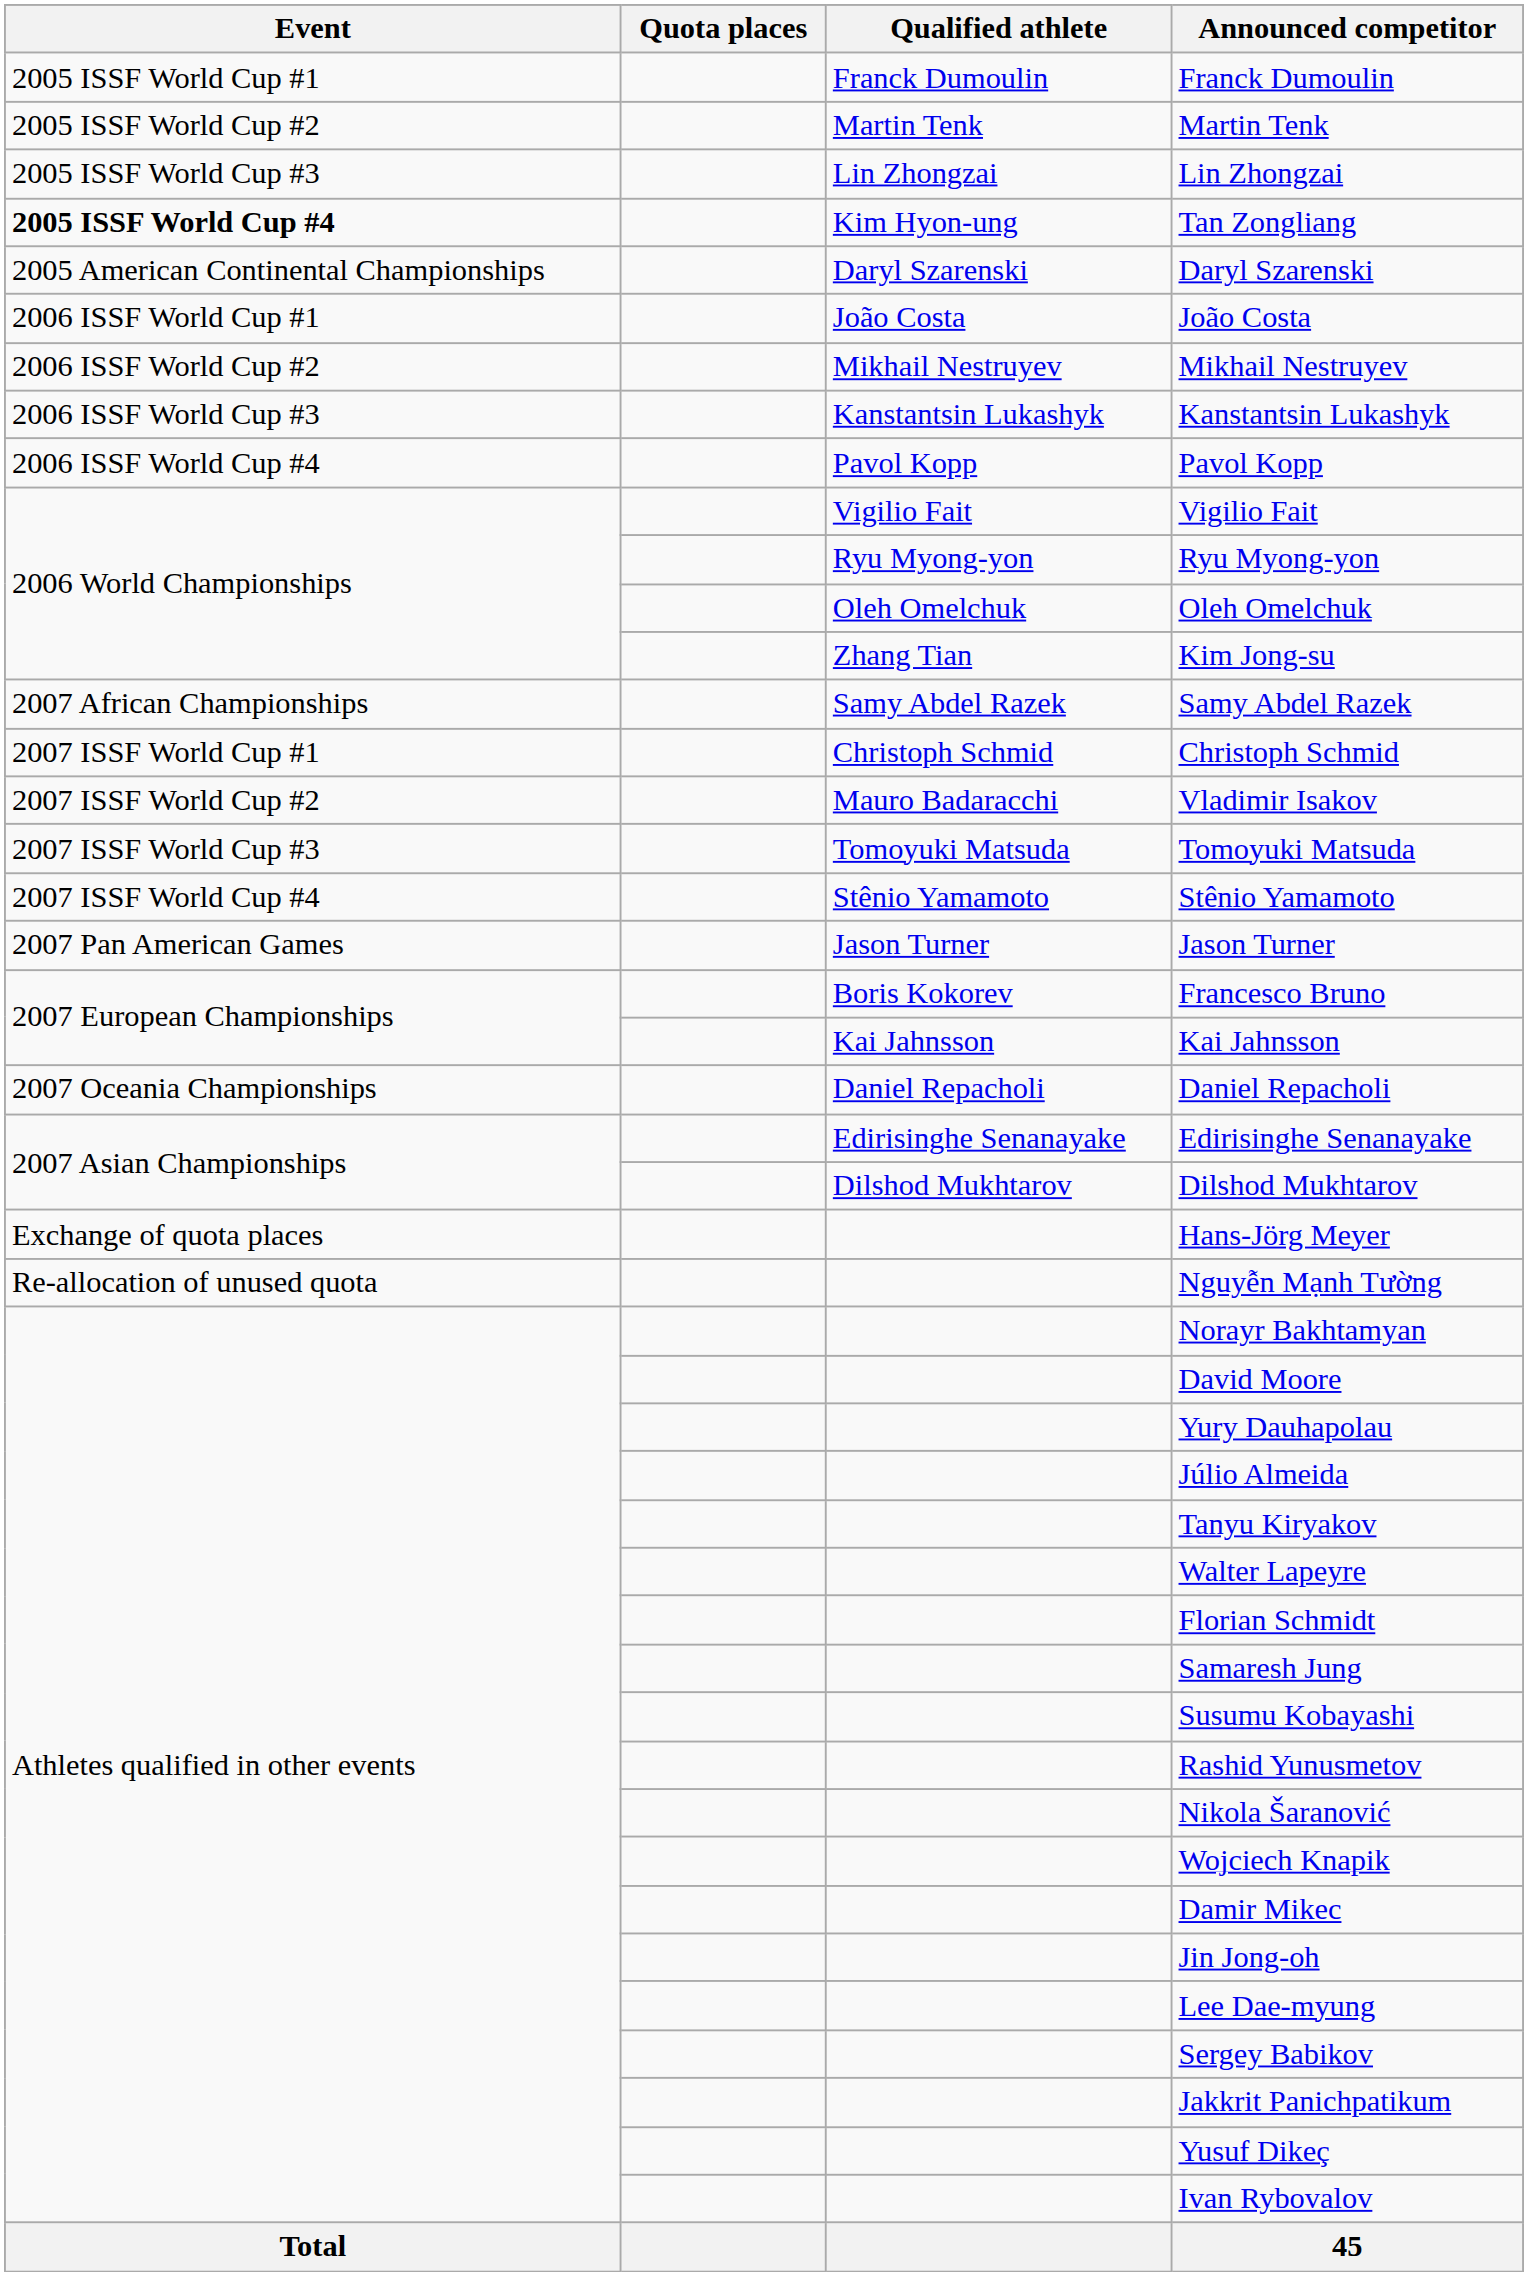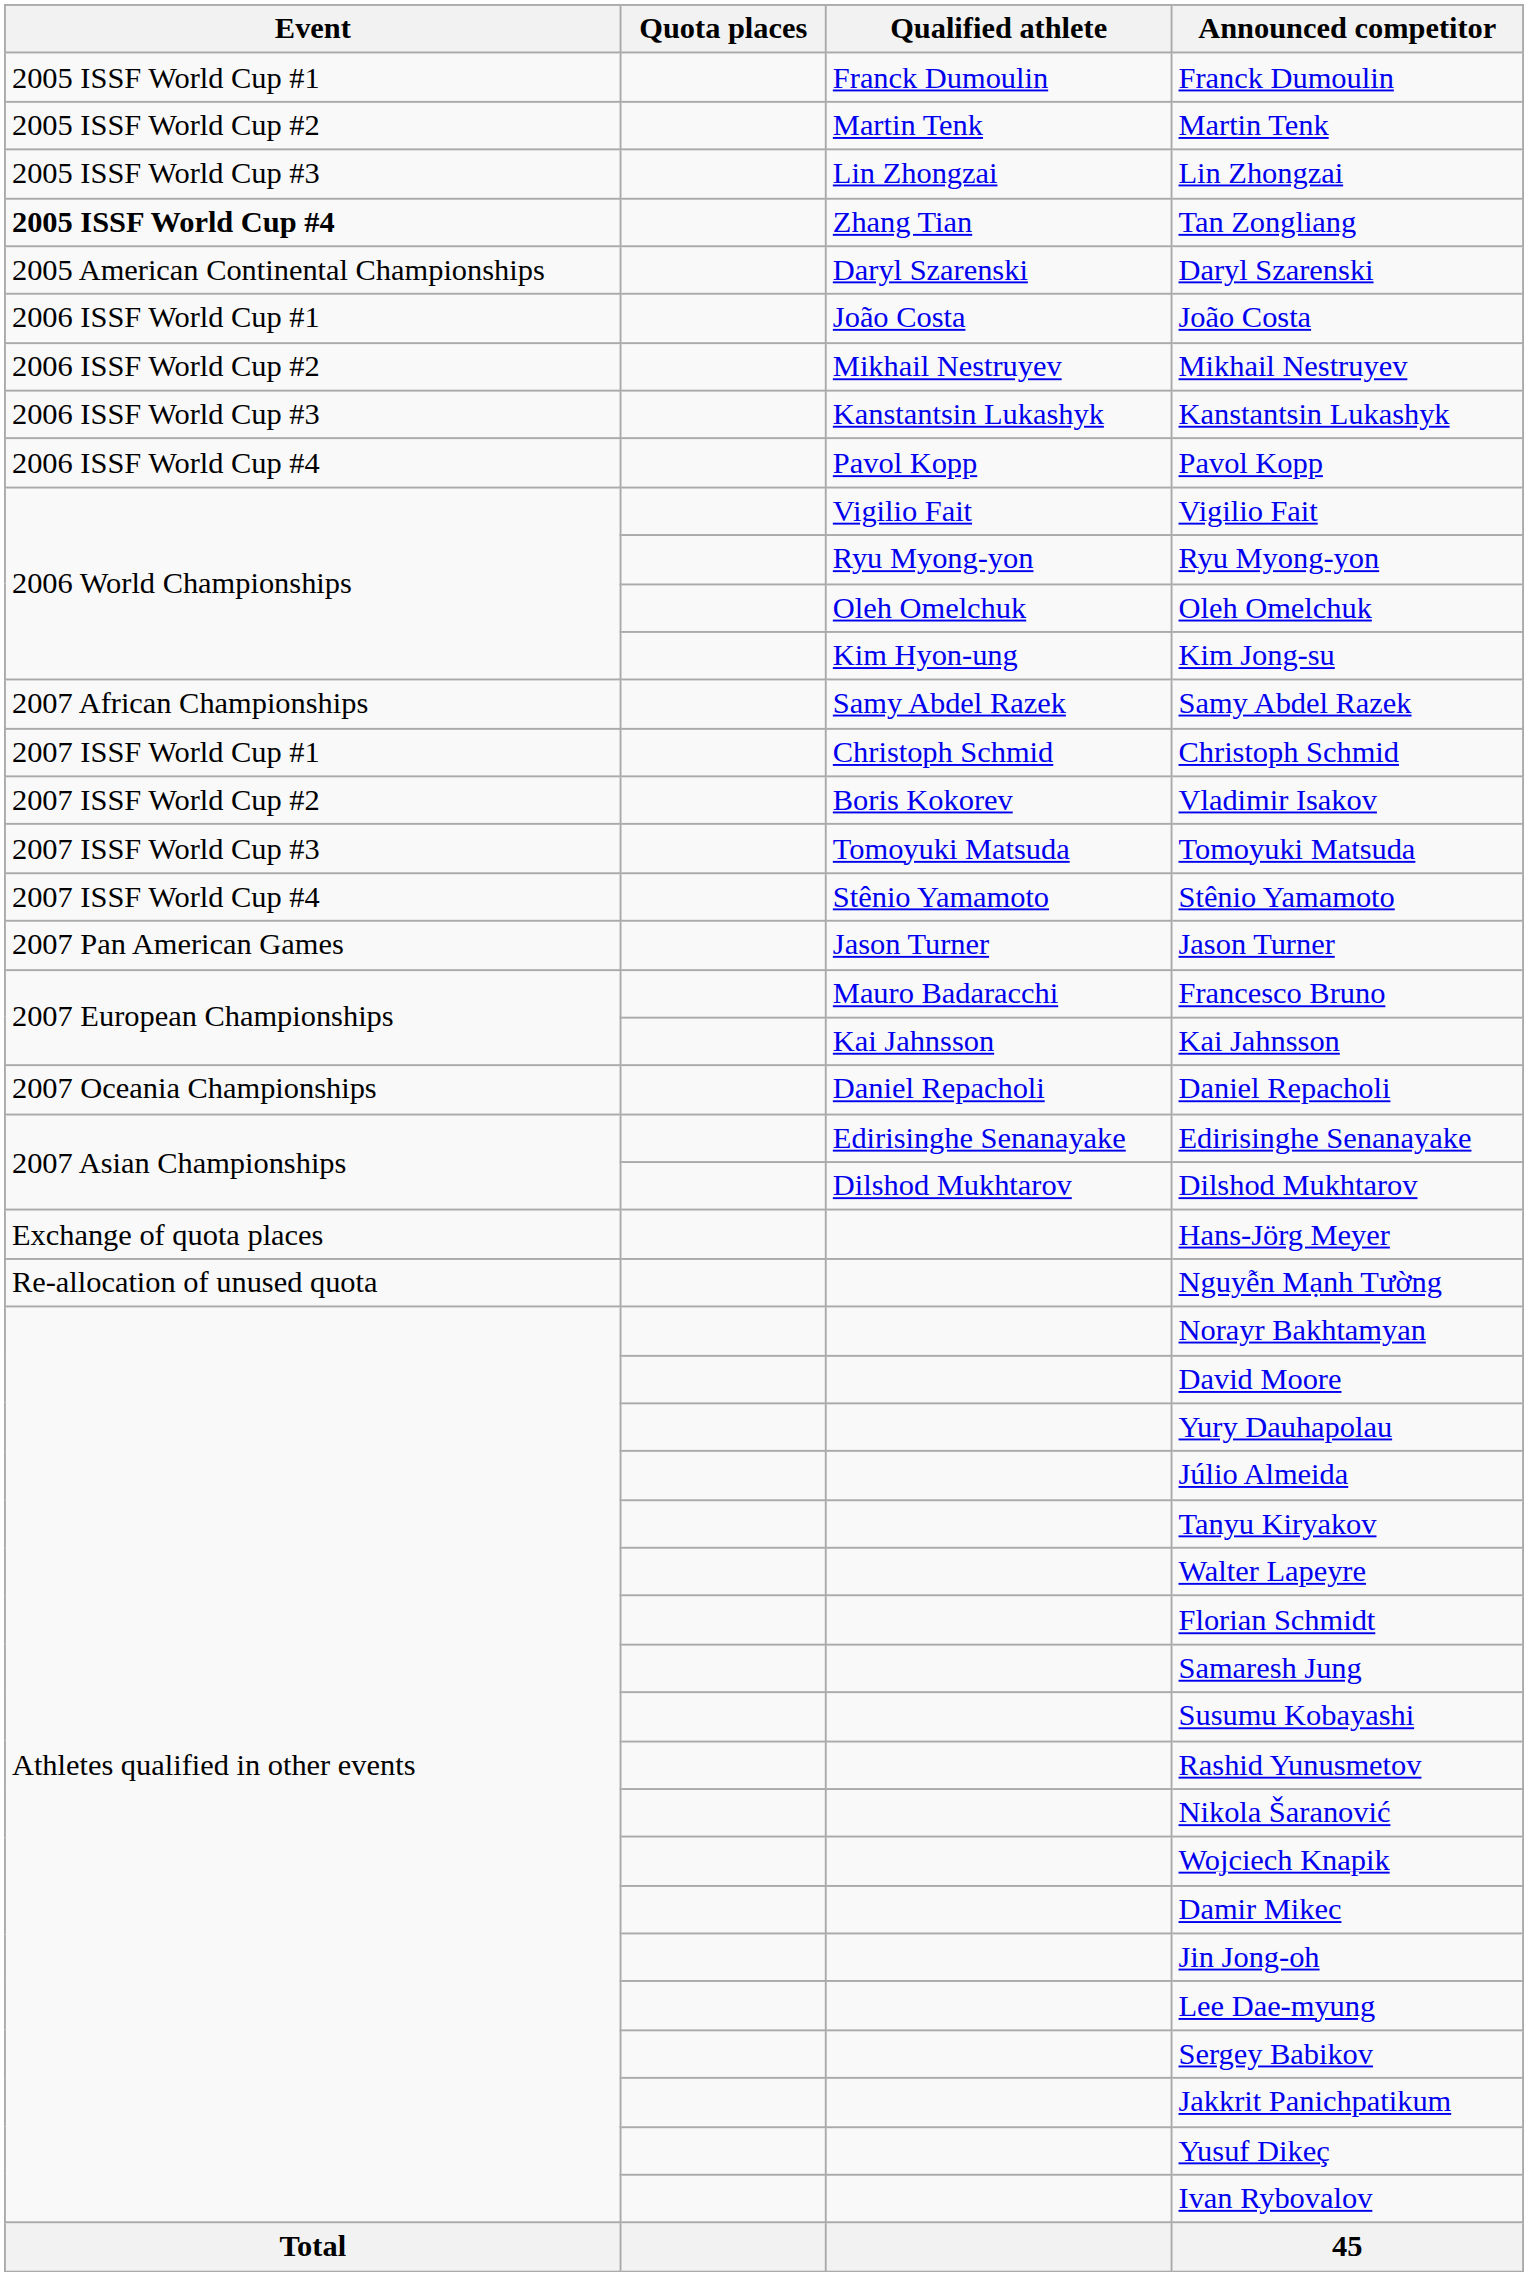Tan Zongliang | Qualified athlete: Kim Hyon-ung -> Zhang Tian
Kim Jong-su | Qualified athlete: Zhang Tian -> Kim Hyon-ung
Vladimir Isakov | Qualified athlete: Mauro Badaracchi -> Boris Kokorev
Francesco Bruno | Qualified athlete: Boris Kokorev -> Mauro Badaracchi
